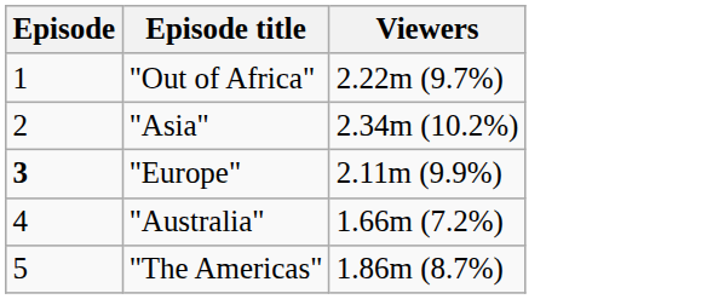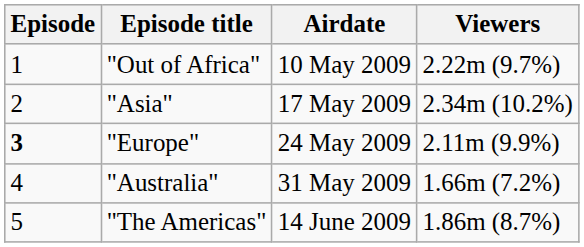+ column: Airdate | 10 May 2009 | 17 May 2009 | 24 May 2009 | 31 May 2009 | 14 June 2009
